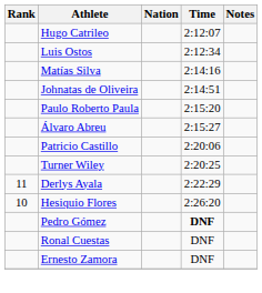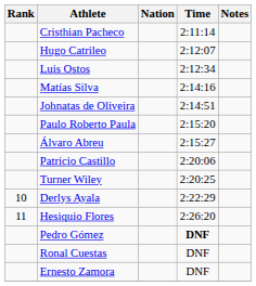+ row: Cristhian Pacheco | 2:11:14
Derlys Ayala | Rank: 11 -> 10
Hesiquio Flores | Rank: 10 -> 11
